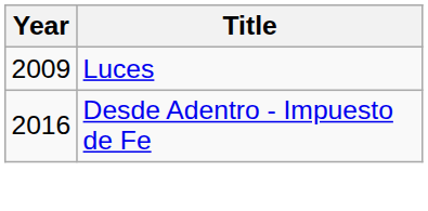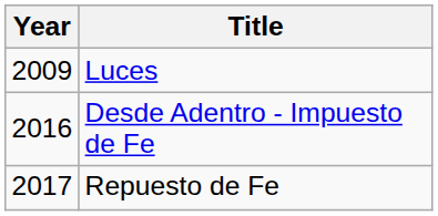+ row: 2017 | Repuesto de Fe
